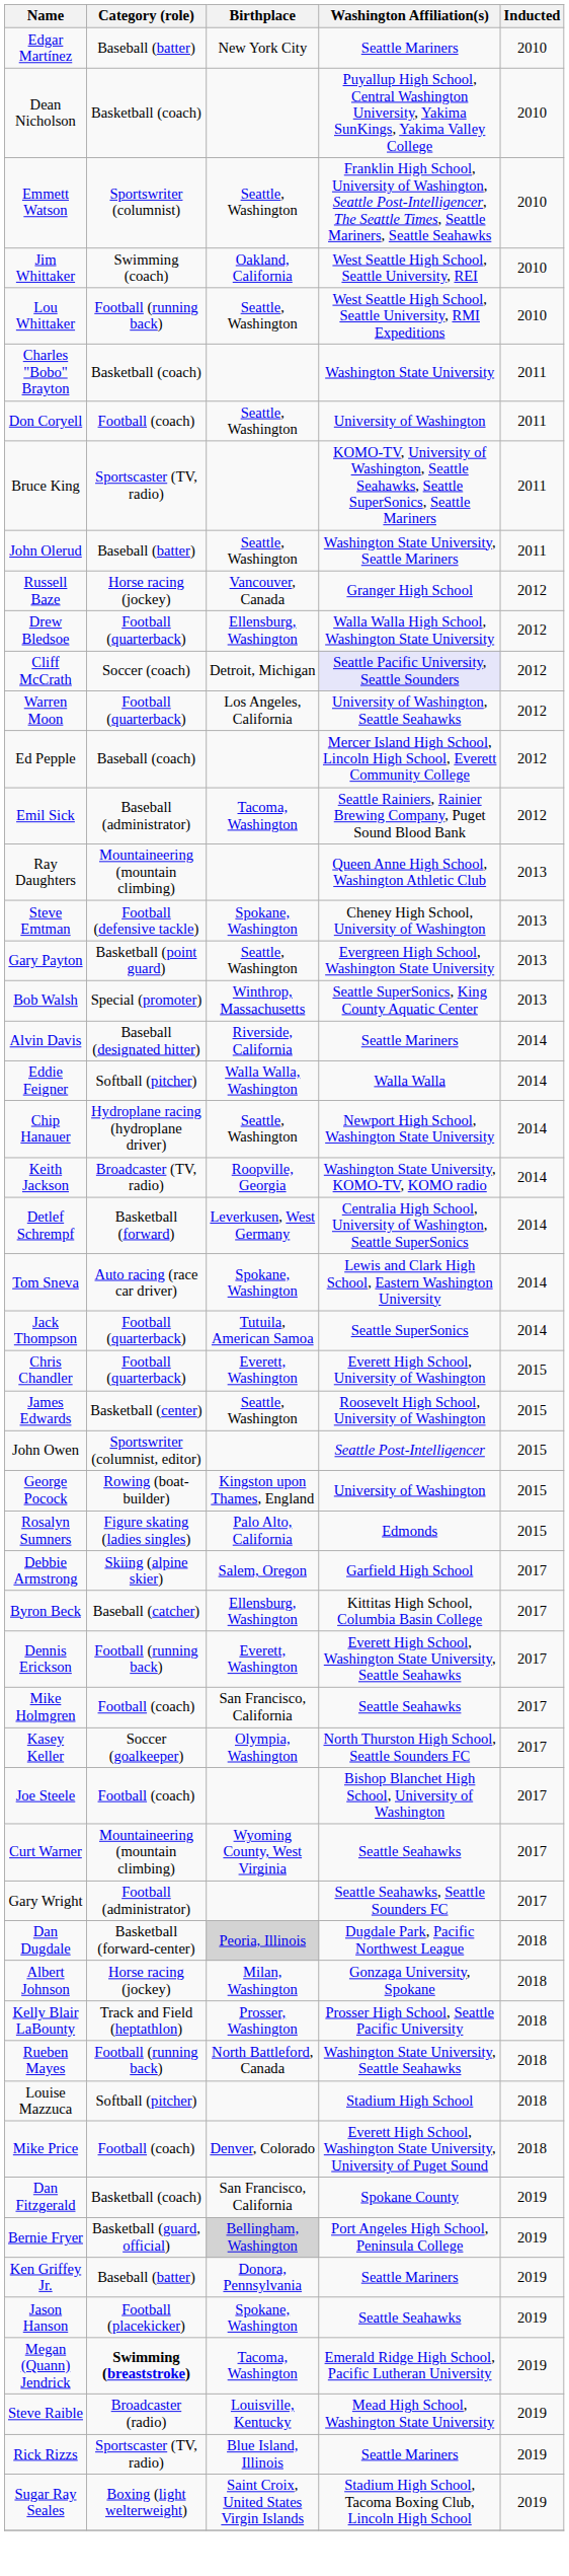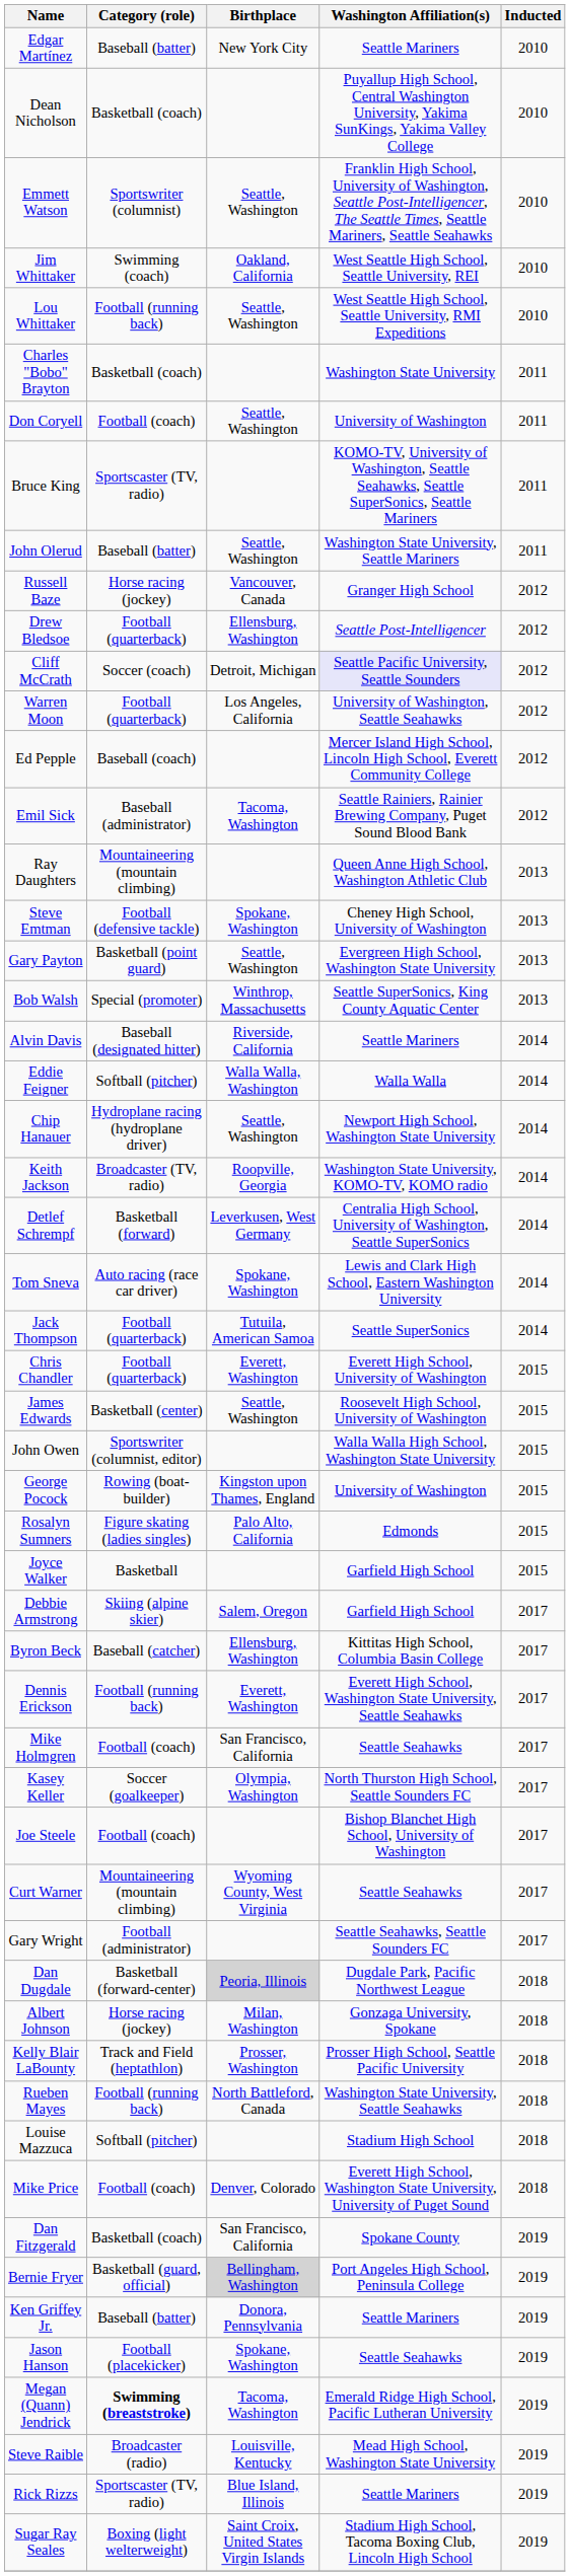Drew Bledsoe | Washington Affiliation(s): Walla Walla High School, Washington State University -> Seattle Post-Intelligencer
John Owen | Washington Affiliation(s): Seattle Post-Intelligencer -> Walla Walla High School, Washington State University
+ row: Joyce Walker | Basketball | Garfield High School | 2015
